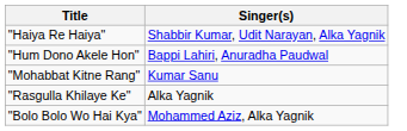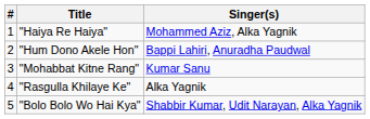+ column: # | 1 | 2 | 3 | 4 | 5
"Haiya Re Haiya" | Singer(s): Shabbir Kumar, Udit Narayan, Alka Yagnik -> Mohammed Aziz, Alka Yagnik
"Bolo Bolo Wo Hai Kya" | Singer(s): Mohammed Aziz, Alka Yagnik -> Shabbir Kumar, Udit Narayan, Alka Yagnik
